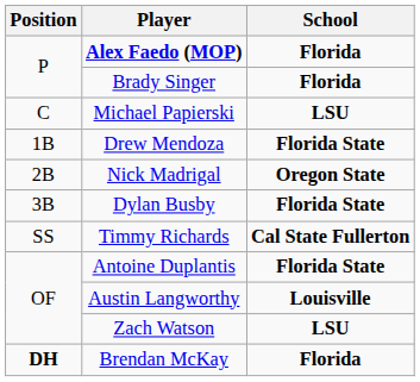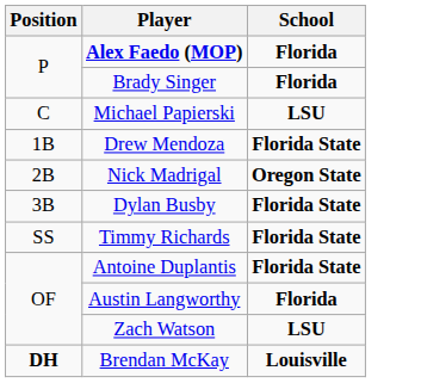Timmy Richards | School: Cal State Fullerton -> Florida State
Austin Langworthy | School: Louisville -> Florida
Brendan McKay | School: Florida -> Louisville
